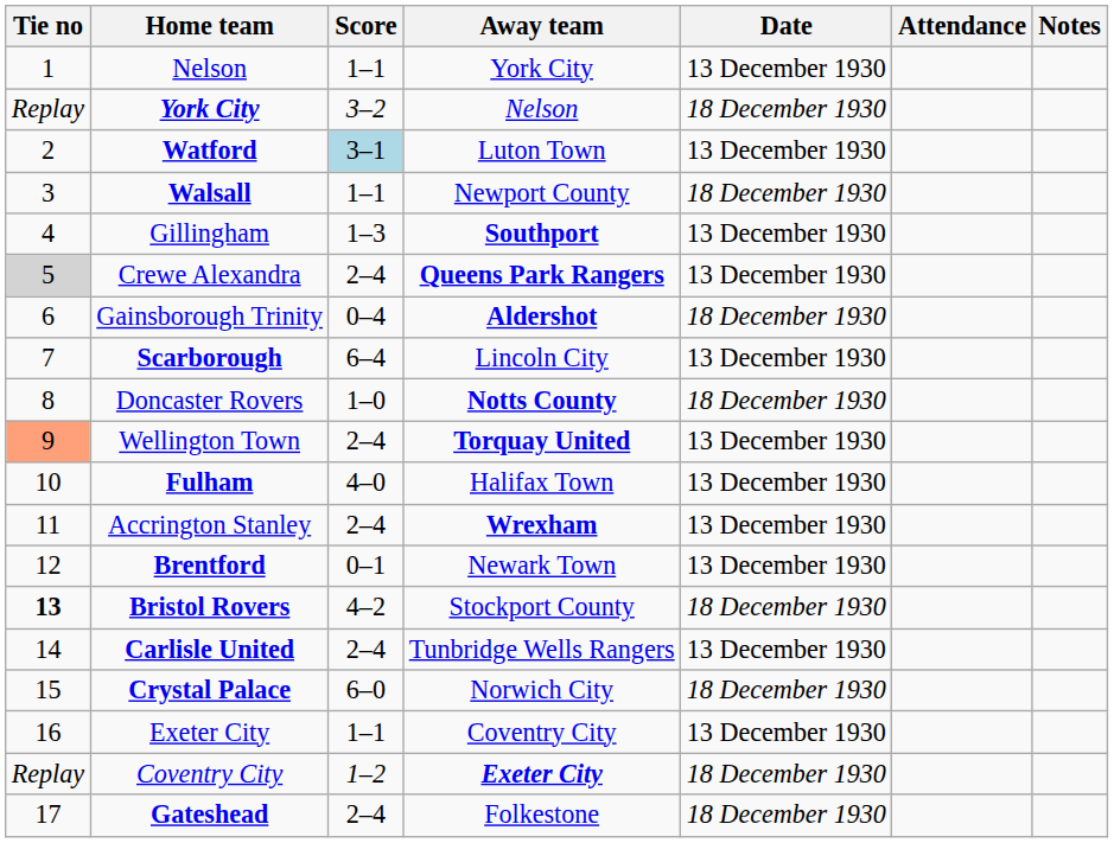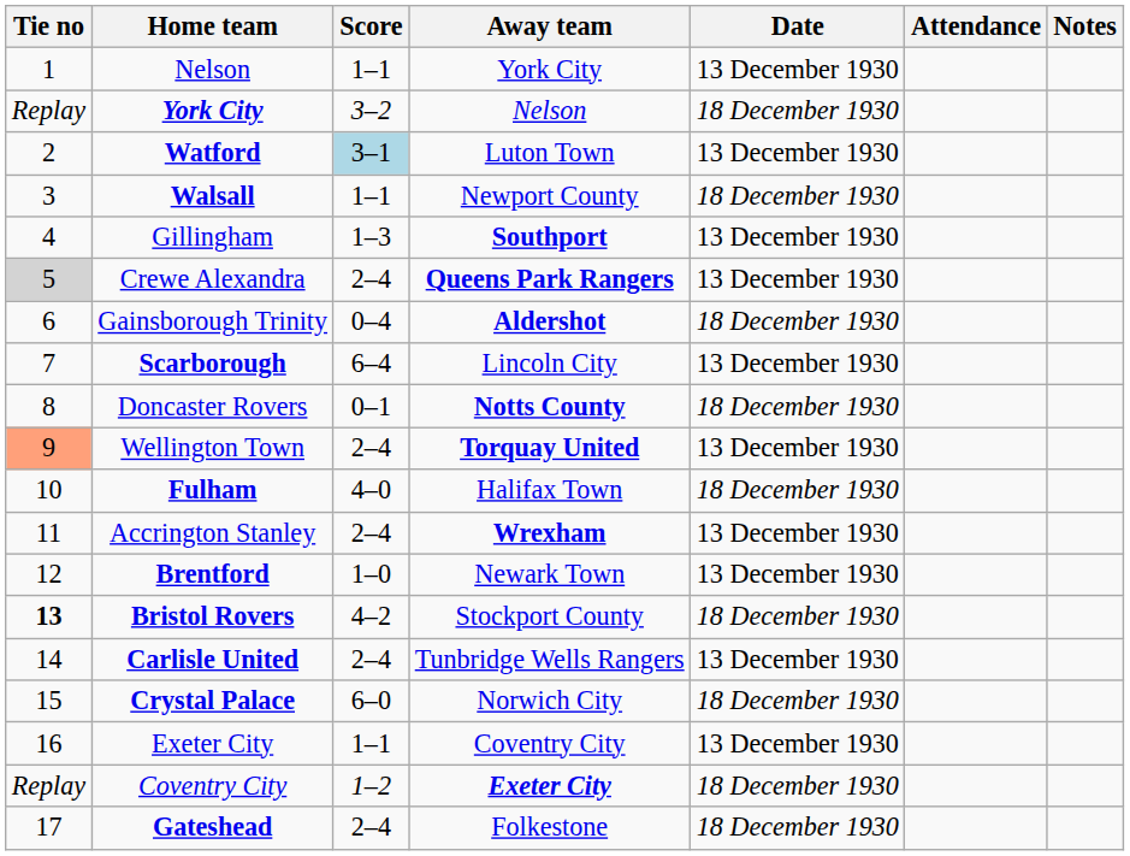Doncaster Rovers | Score: 1–0 -> 0–1
Fulham | Date: 13 December 1930 -> 18 December 1930
Brentford | Score: 0–1 -> 1–0
